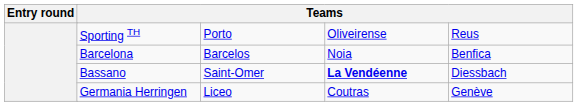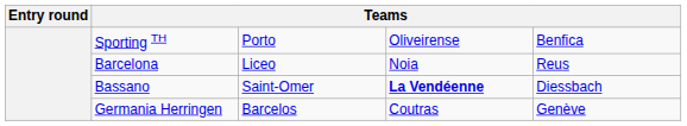Sporting TH | column 6: Reus -> Benfica
Barcelona | column 4: Barcelos -> Liceo
Barcelona | column 6: Benfica -> Reus
Germania Herringen | column 4: Liceo -> Barcelos
